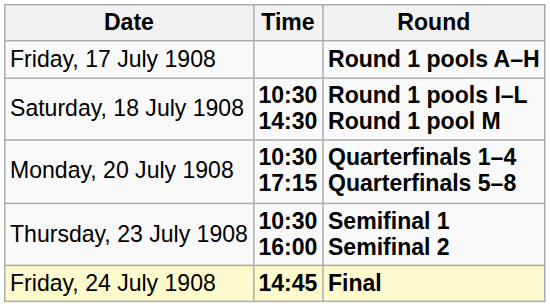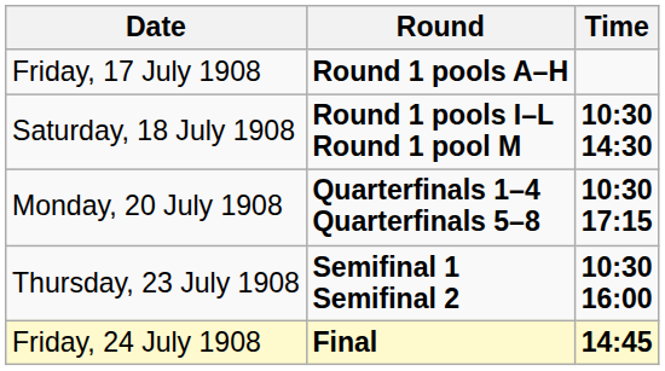columns swapped: Time <-> Round
